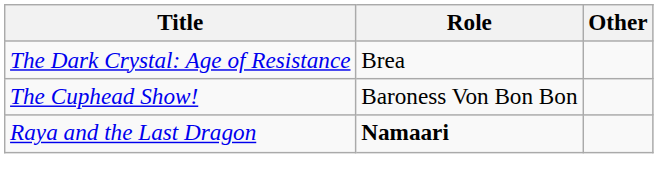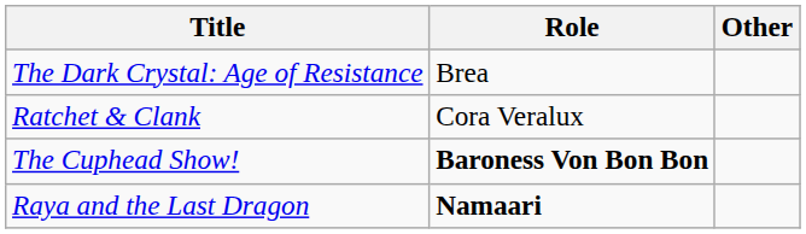+ row: Ratchet & Clank | Cora Veralux
The Cuphead Show! | Role: normal -> bold
